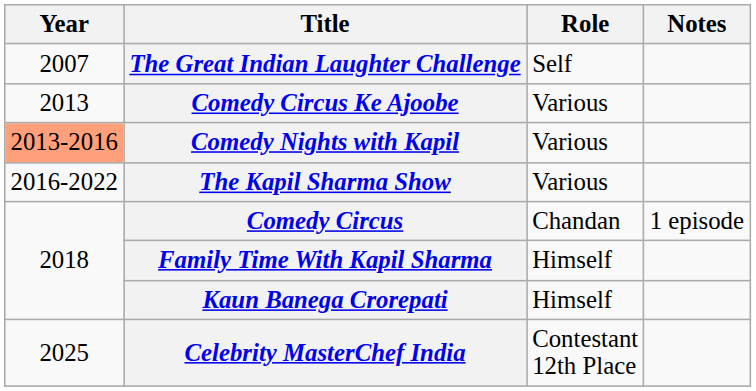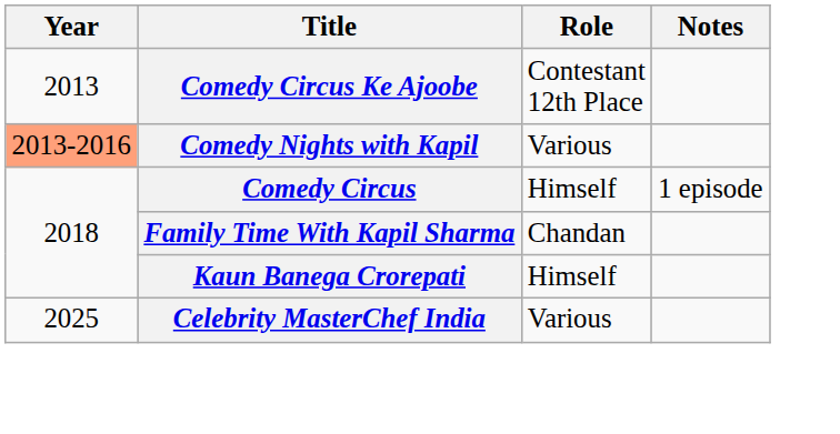- row: 2007 | The Great Indian Laughter Challenge | Self
Comedy Circus Ke Ajoobe | Role: Various -> Contestant 12th Place
- row: 2016-2022 | The Kapil Sharma Show | Various
Comedy Circus | Role: Chandan -> Himself
Family Time With Kapil Sharma | Role: Himself -> Chandan
Celebrity MasterChef India | Role: Contestant 12th Place -> Various
